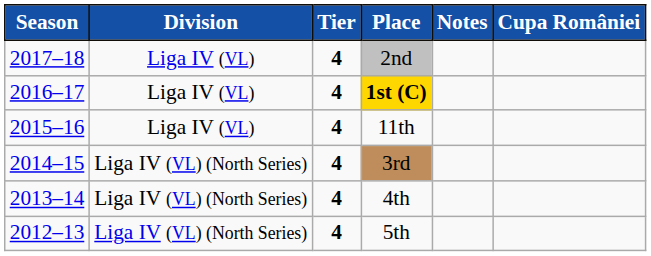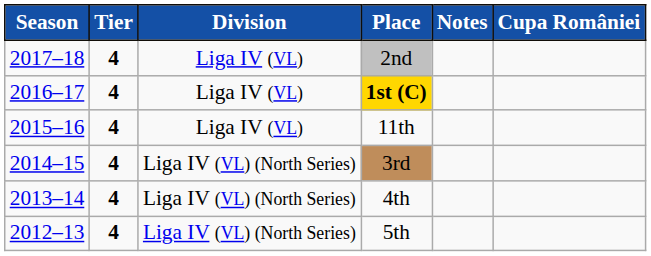columns swapped: Tier <-> Division
